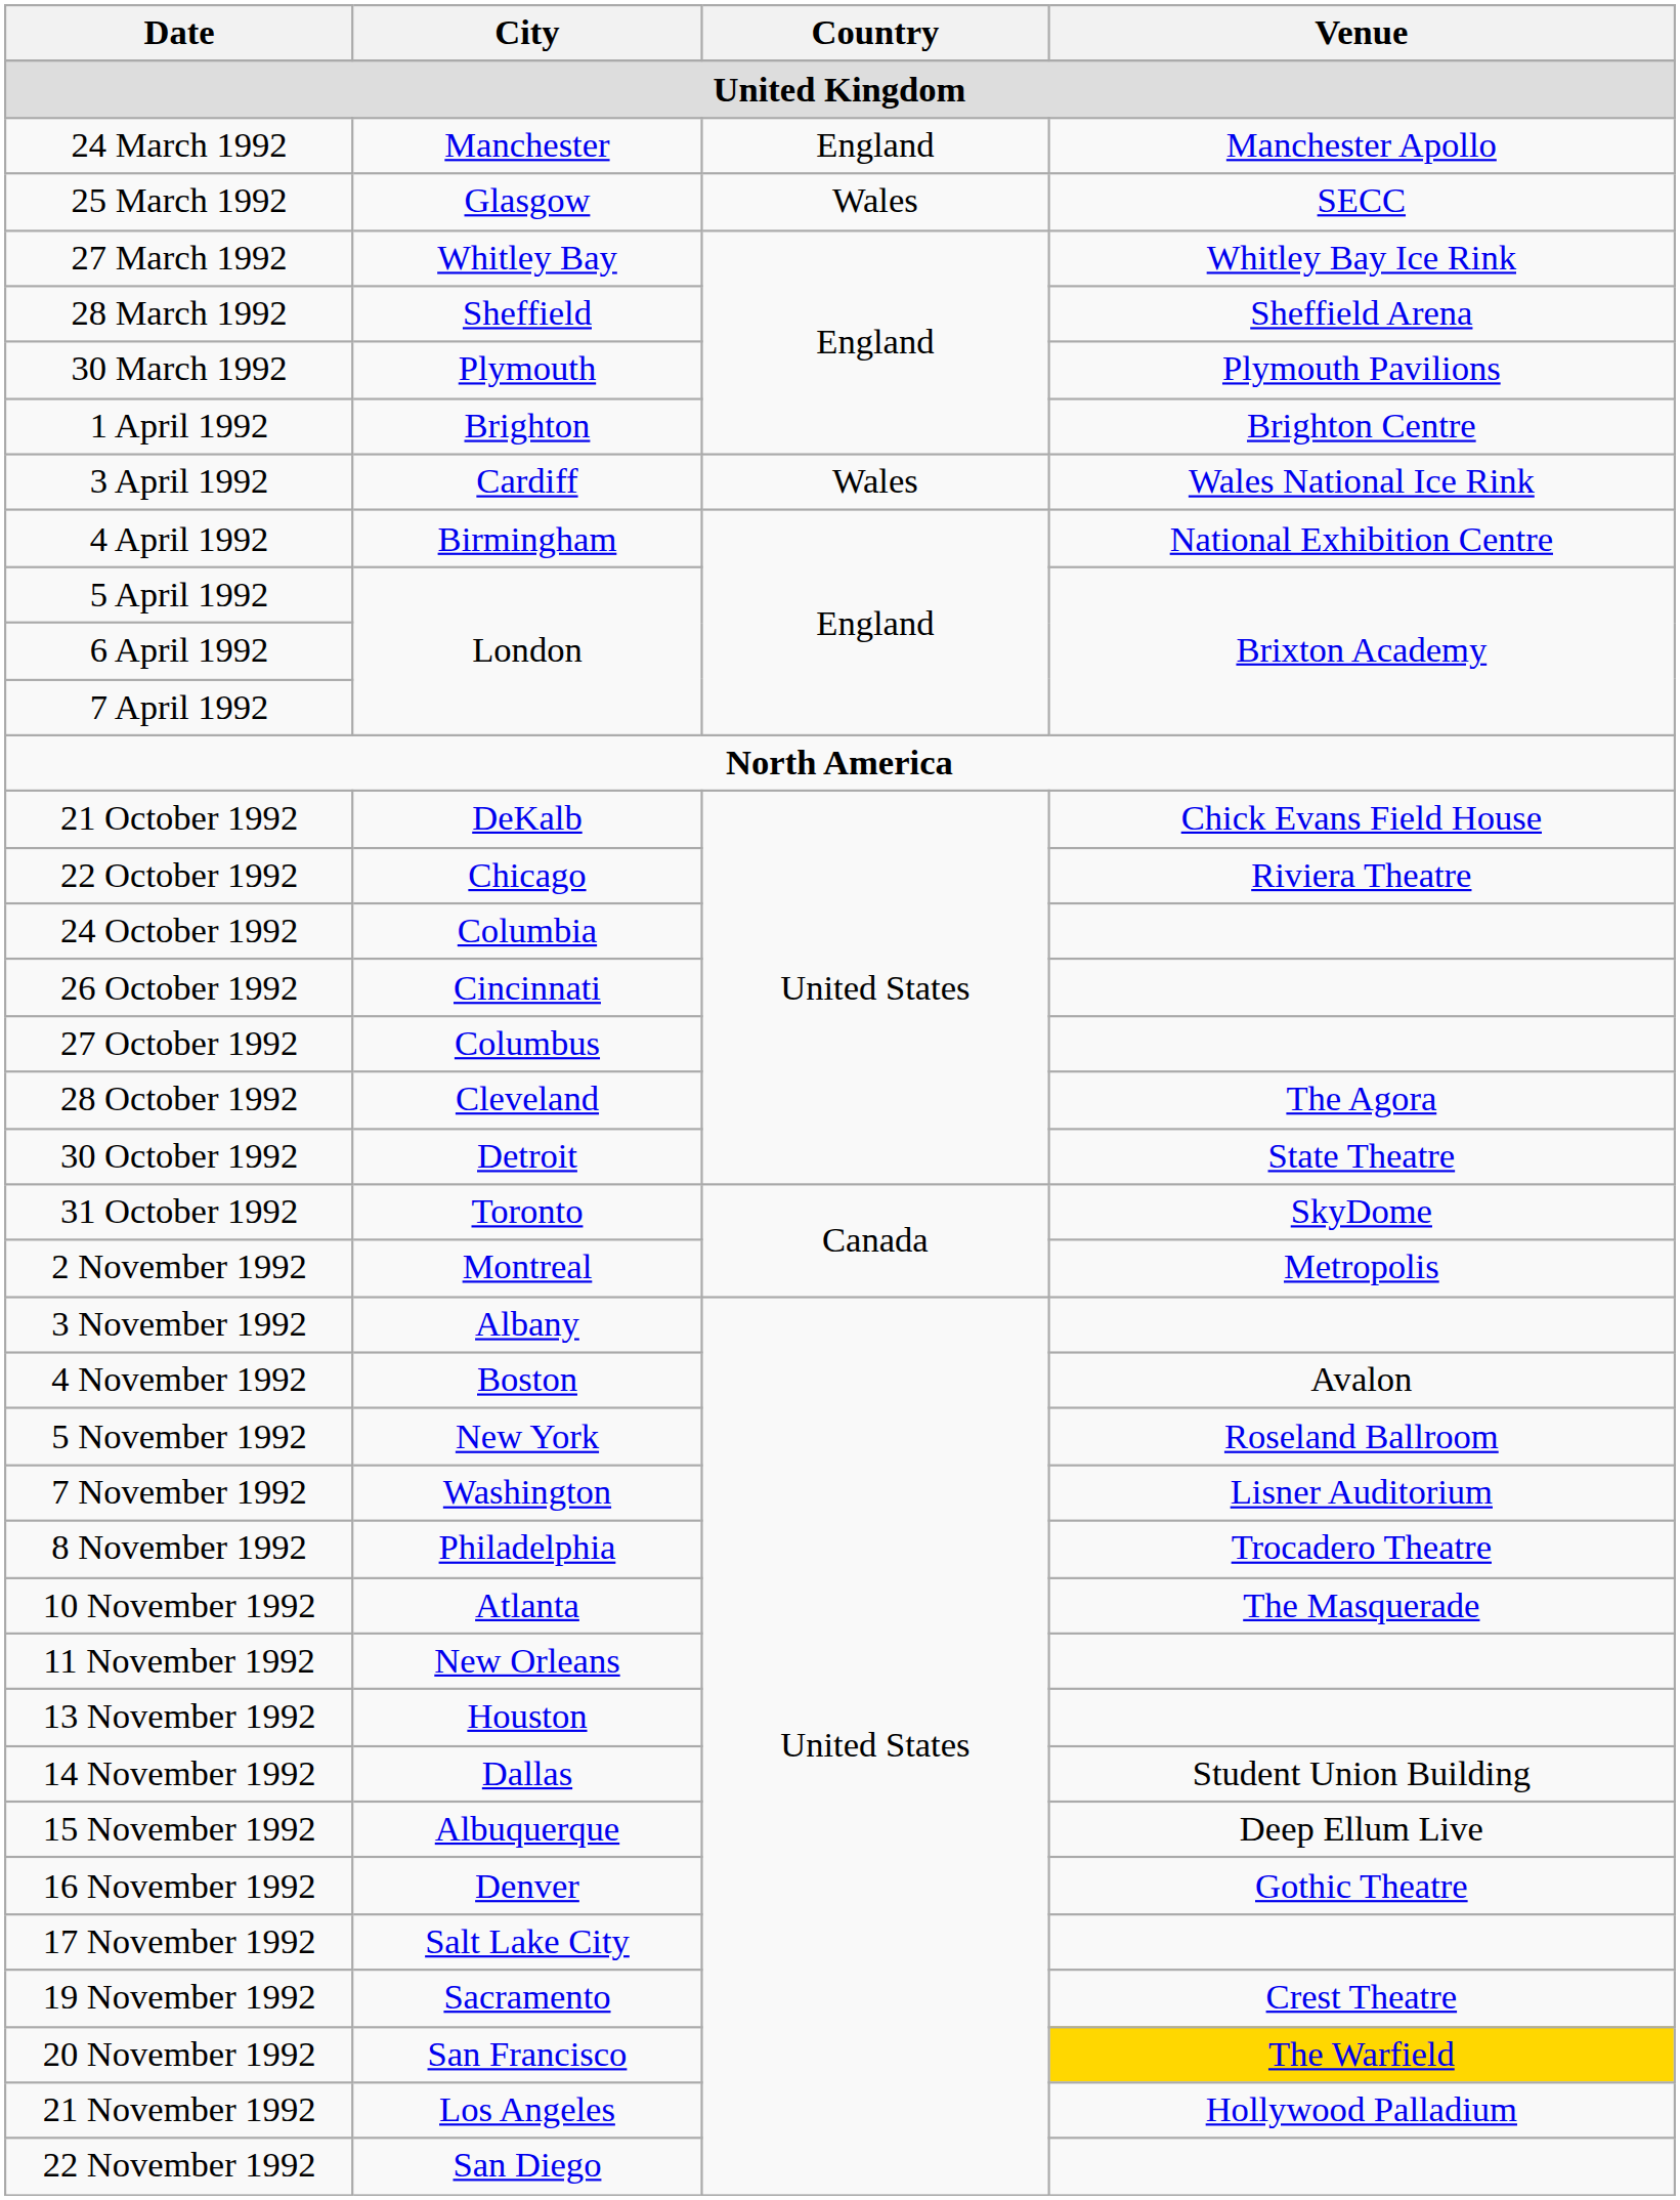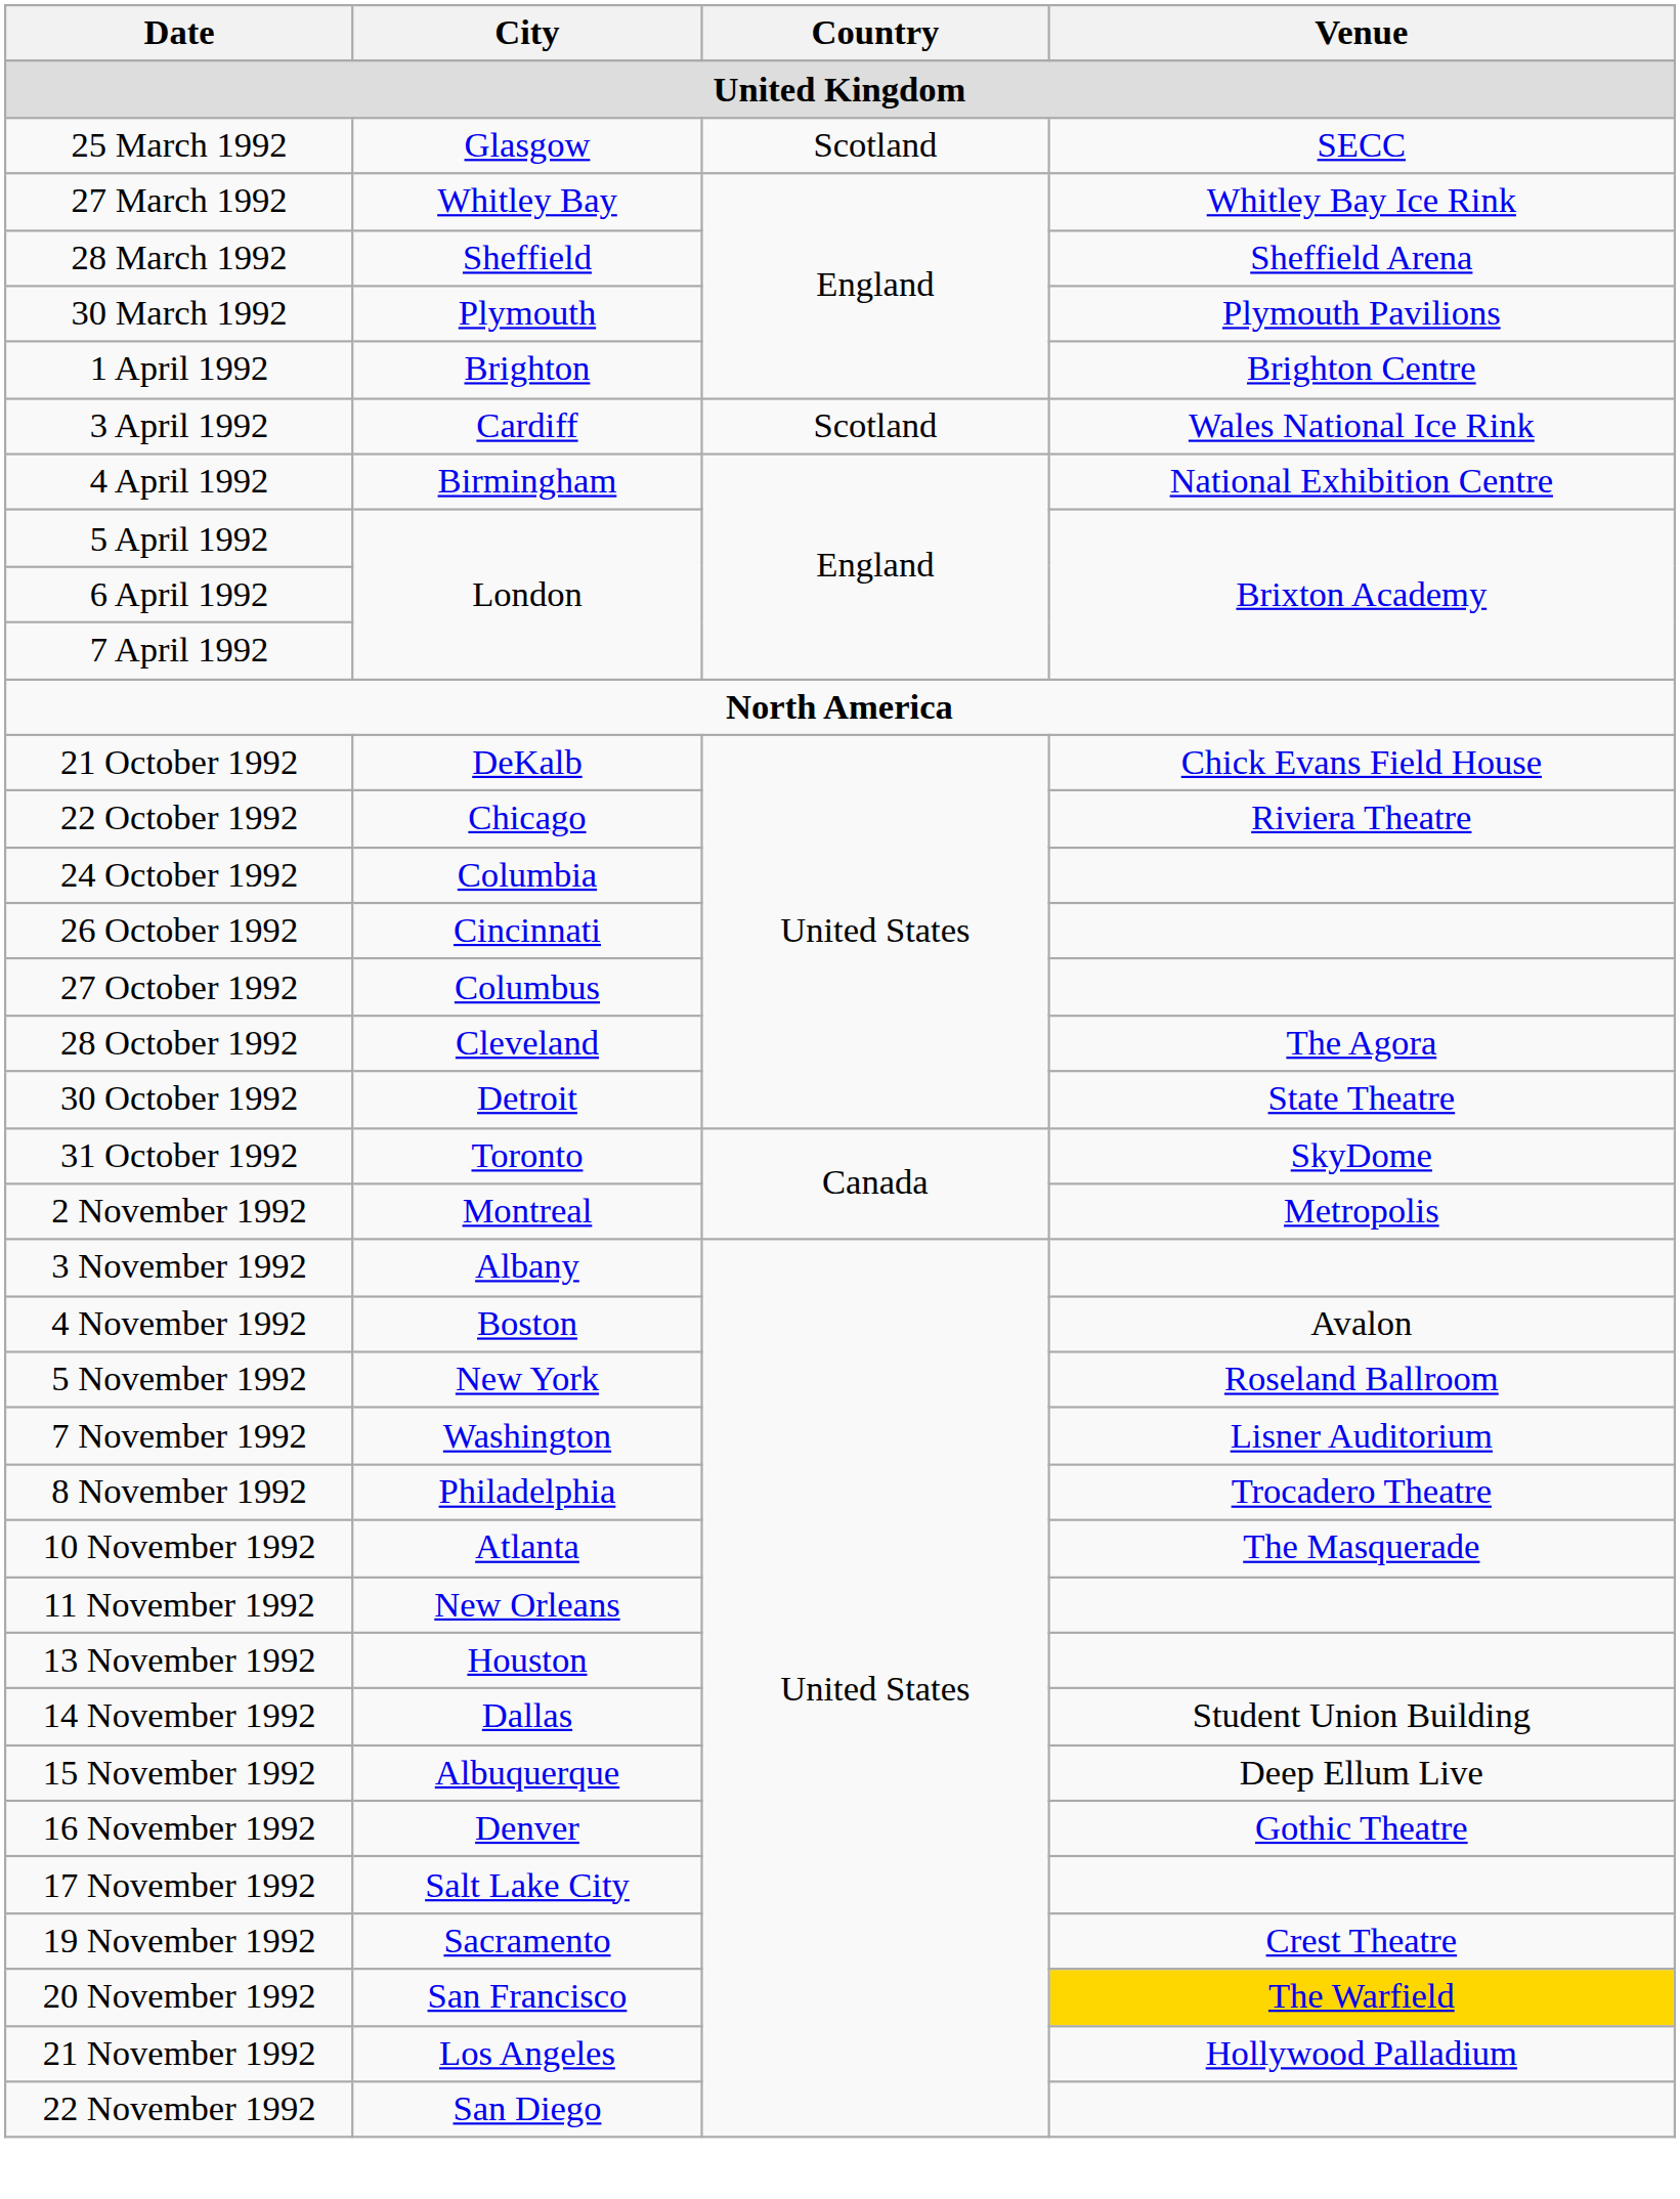- row: 24 March 1992 | Manchester | England | Manchester Apollo
25 March 1992 | Country: Wales -> Scotland
3 April 1992 | Country: Wales -> Scotland
